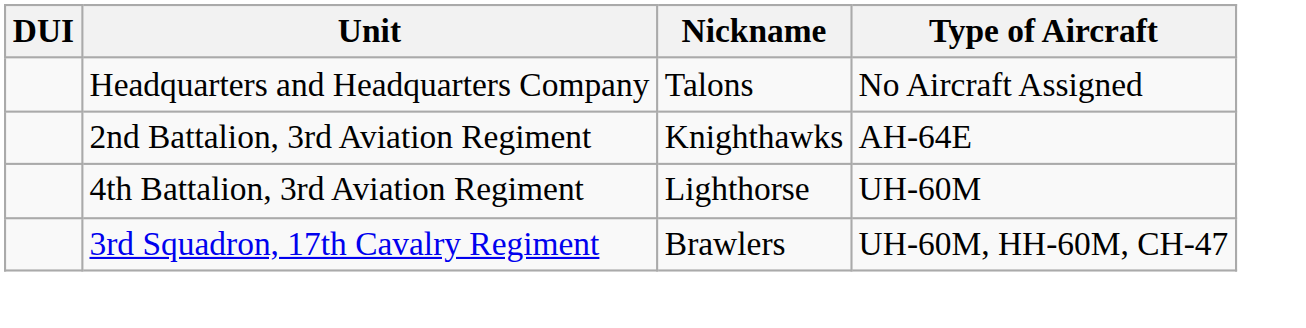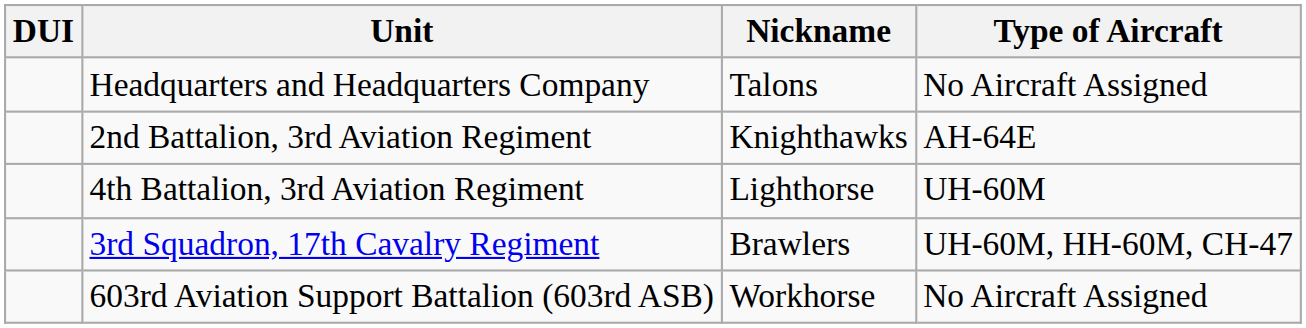+ row: 603rd Aviation Support Battalion (603rd ASB) | Workhorse | No Aircraft Assigned
